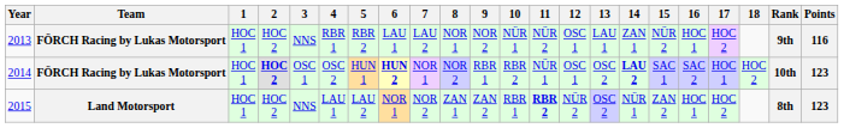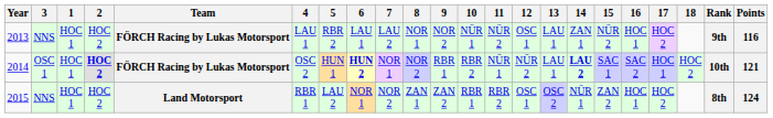columns swapped: Team <-> 3
2013 | 4: RBR 1 -> LAU 1
2014 | 12: OSC 1 -> NÜR 2
2014 | 13: OSC 2 -> LAU 1
2014 | Points: 123 -> 121
2015 | 4: LAU 1 -> RBR 1
2015 | 11: bold -> normal
2015 | 12: NÜR 2 -> OSC 1
2015 | Points: 123 -> 124
